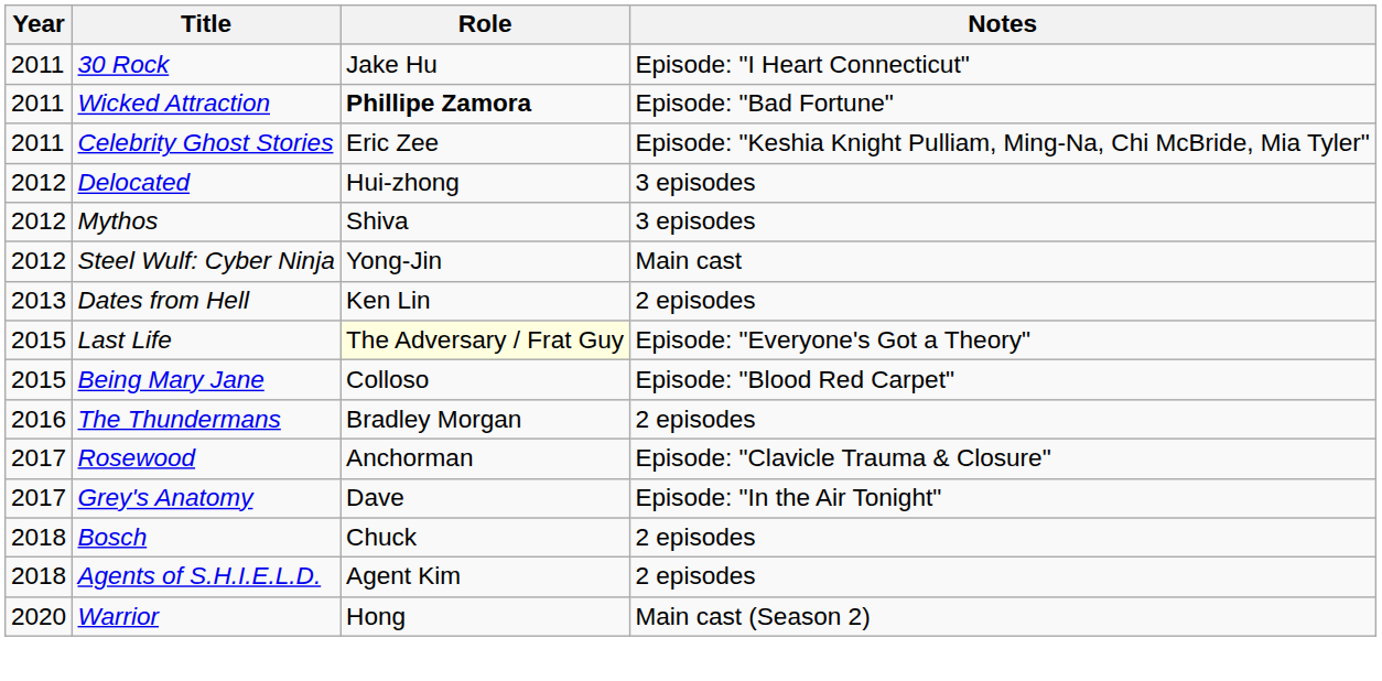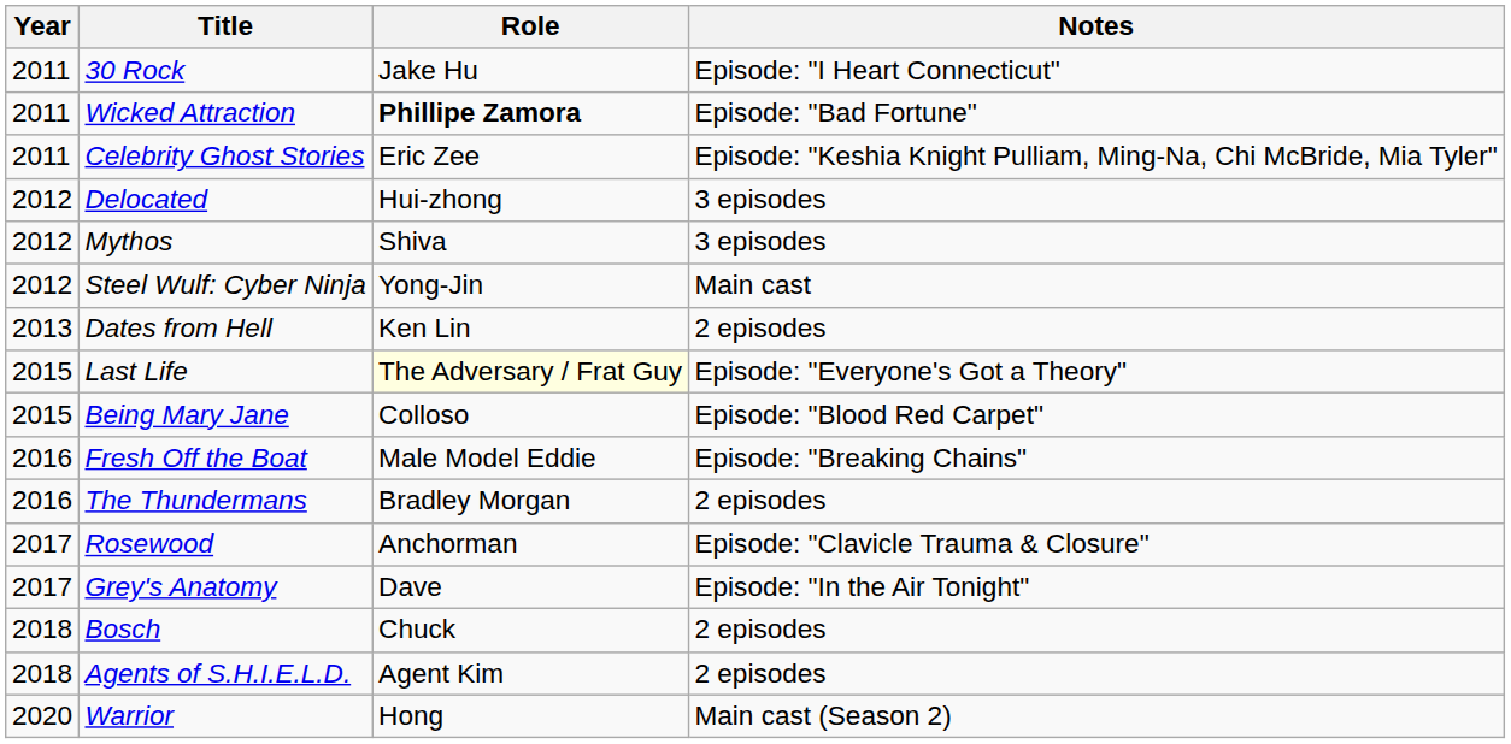+ row: 2016 | Fresh Off the Boat | Male Model Eddie | Episode: "Breaking Chains"
